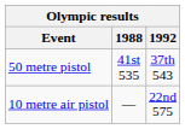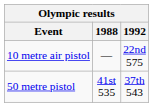rows swapped: 50 metre pistol <-> 10 metre air pistol
